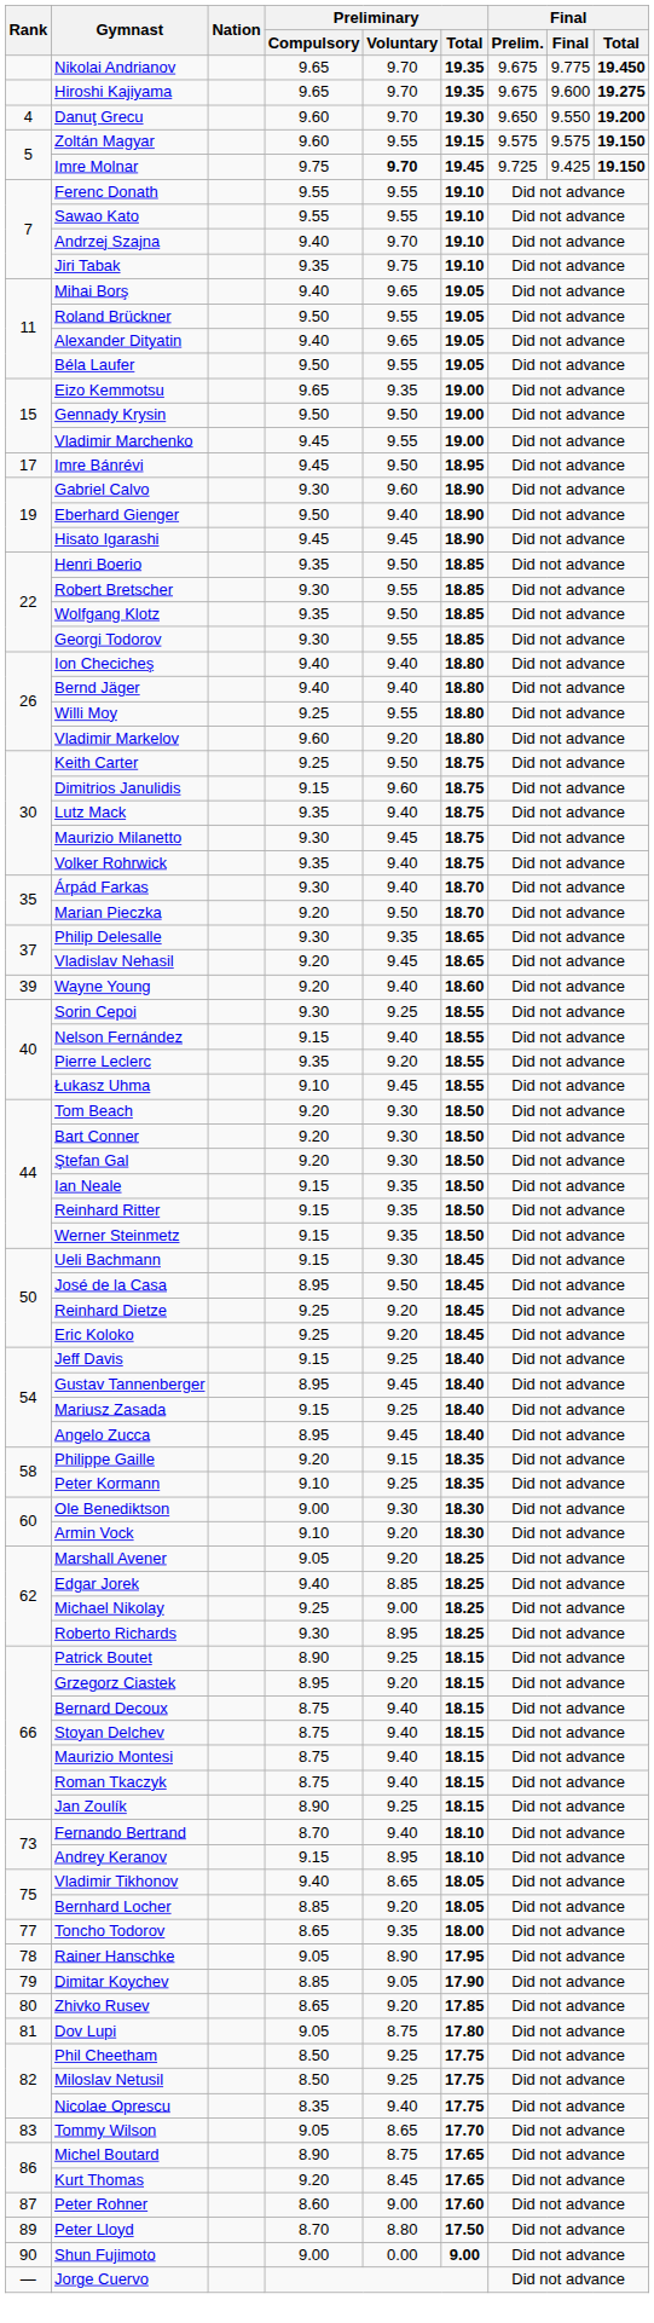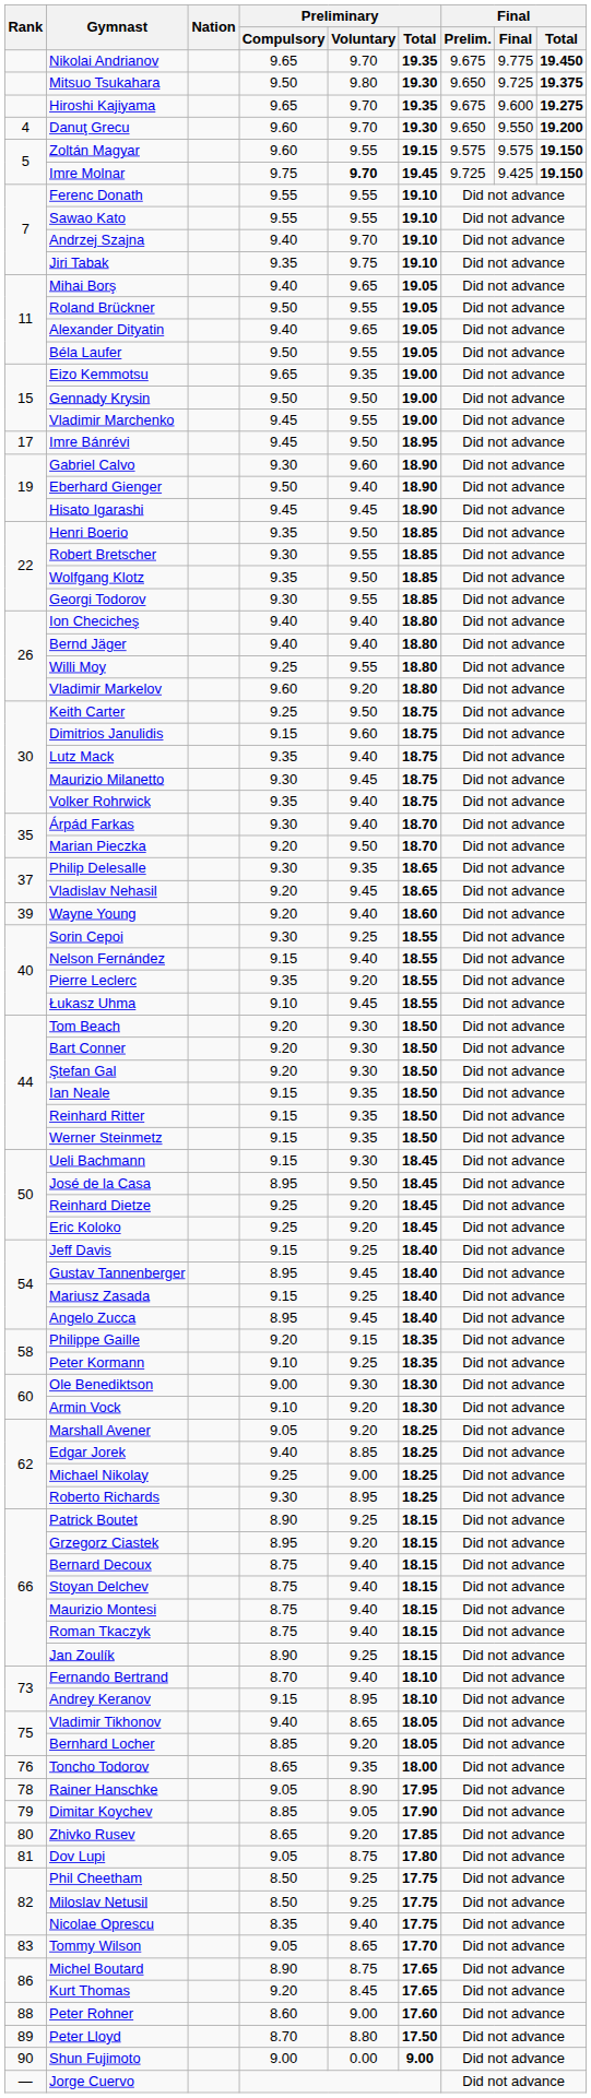+ row: Mitsuo Tsukahara | 9.50 | 9.80 | 19.30 | 9.650 | 9.725 | 19.375
Toncho Todorov | Rank: 77 -> 76
Peter Rohner | Rank: 87 -> 88
